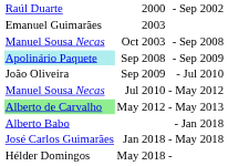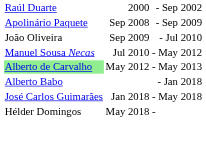- row: Emanuel Guimarães | 2003
- row: Manuel Sousa Necas | Oct 2003 | - Sep 2008
Sep 2008 | column 2: paleturquoise background -> no background
